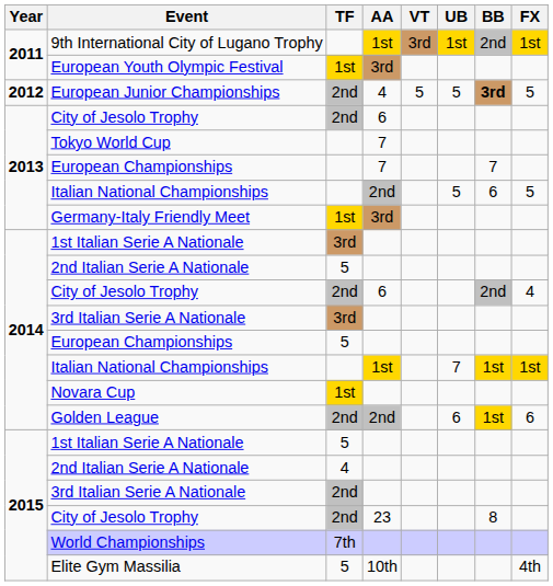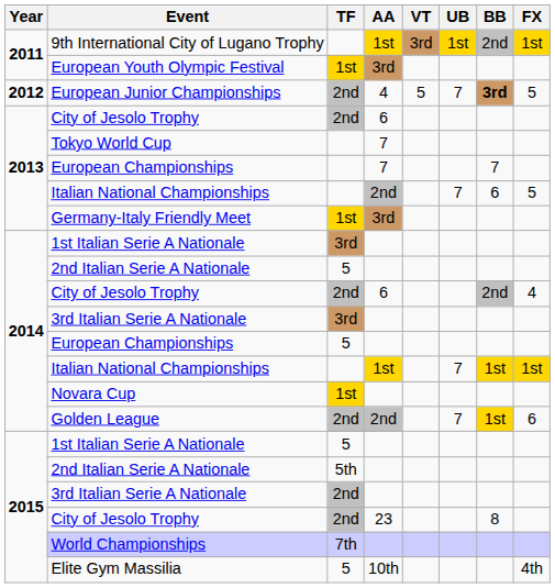European Junior Championships | UB: 5 -> 7
2013 / Italian National Championships | UB: 5 -> 7
Golden League | UB: 6 -> 7
2015 / 2nd Italian Serie A Nationale | TF: 4 -> 5th
